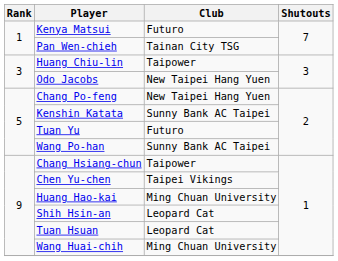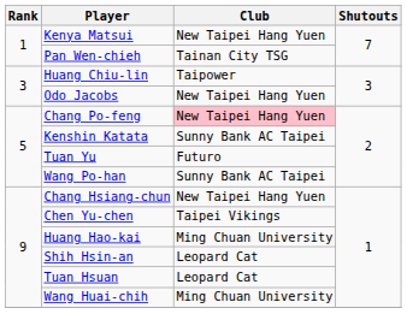Kenya Matsui | Club: Futuro -> New Taipei Hang Yuen
Chang Po-feng | Club: no background -> pink background
Chang Hsiang-chun | Club: Taipower -> New Taipei Hang Yuen
